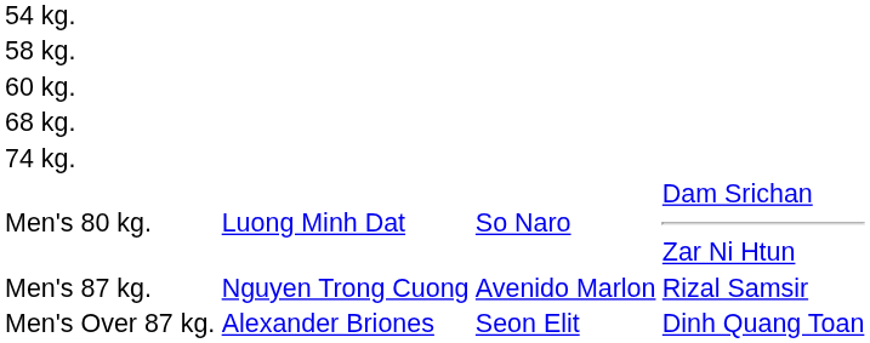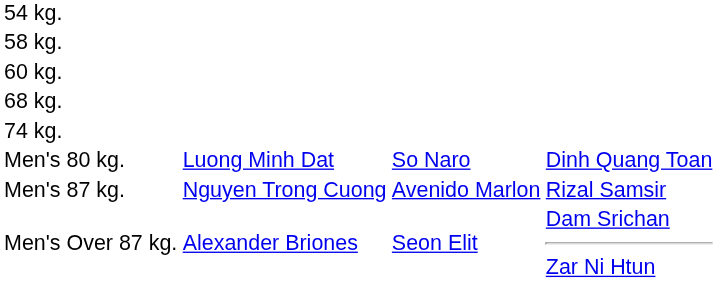Men's 80 kg. | column 4: Dam Srichan Zar Ni Htun -> Dinh Quang Toan
Men's Over 87 kg. | column 4: Dinh Quang Toan -> Dam Srichan Zar Ni Htun
